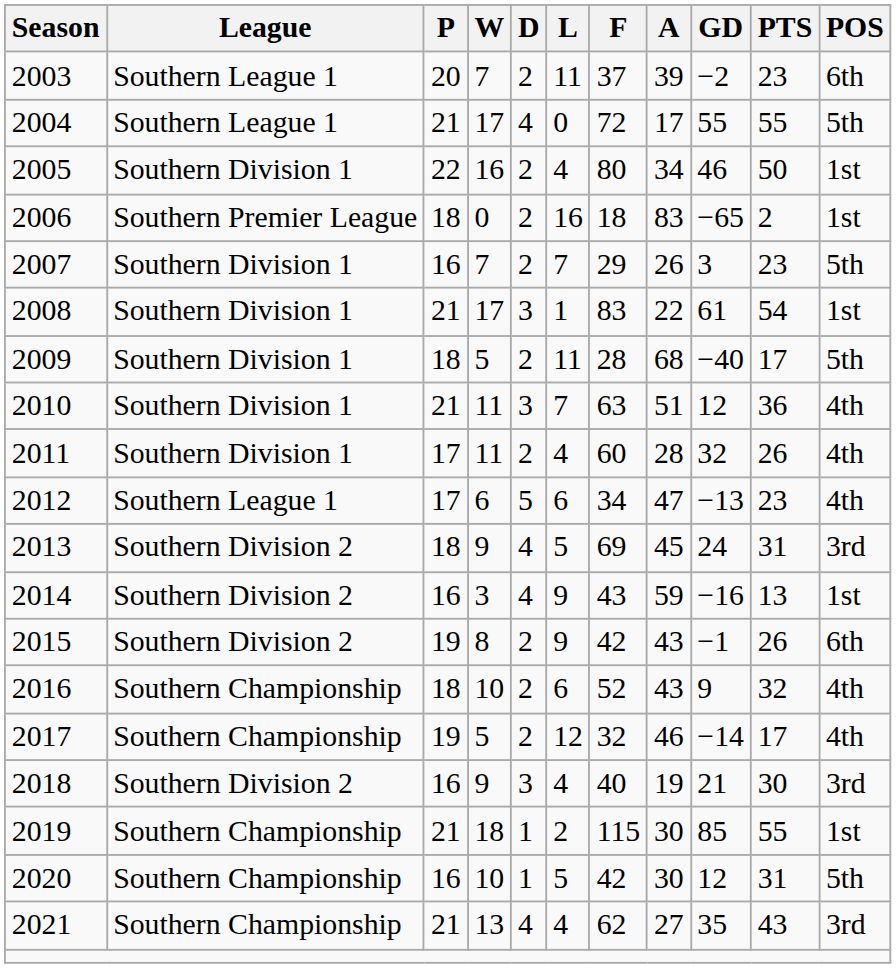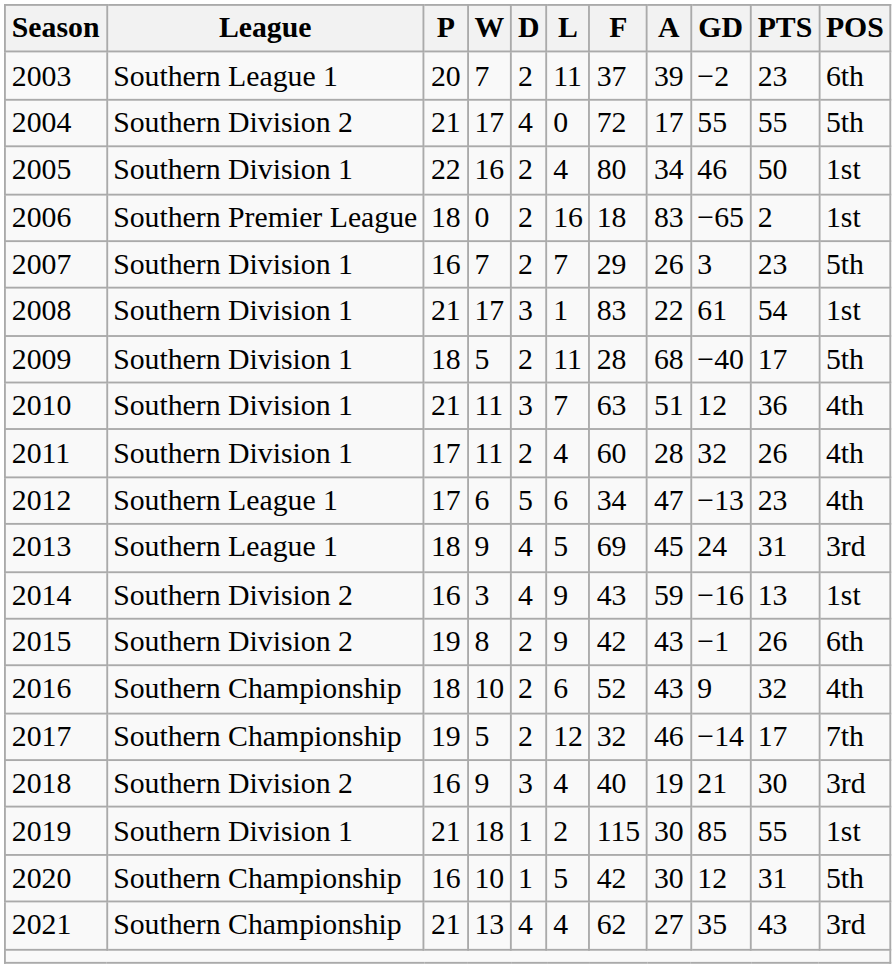2004 | League: Southern League 1 -> Southern Division 2
2013 | League: Southern Division 2 -> Southern League 1
2017 | POS: 4th -> 7th
2019 | League: Southern Championship -> Southern Division 1
